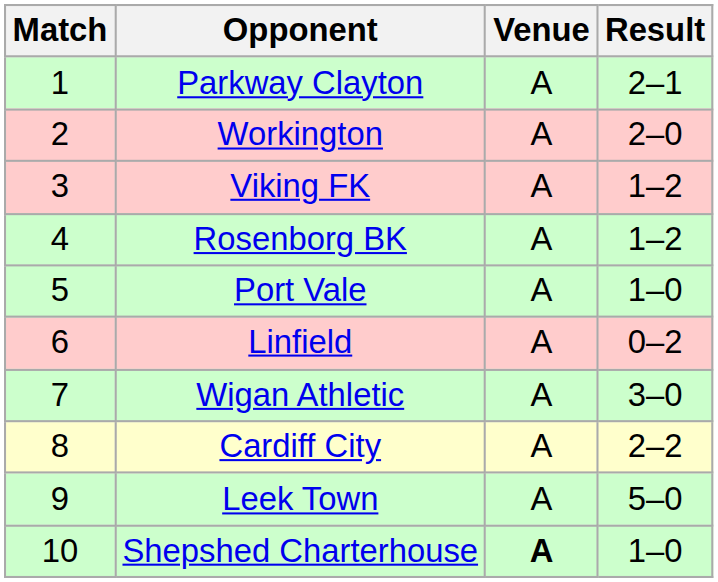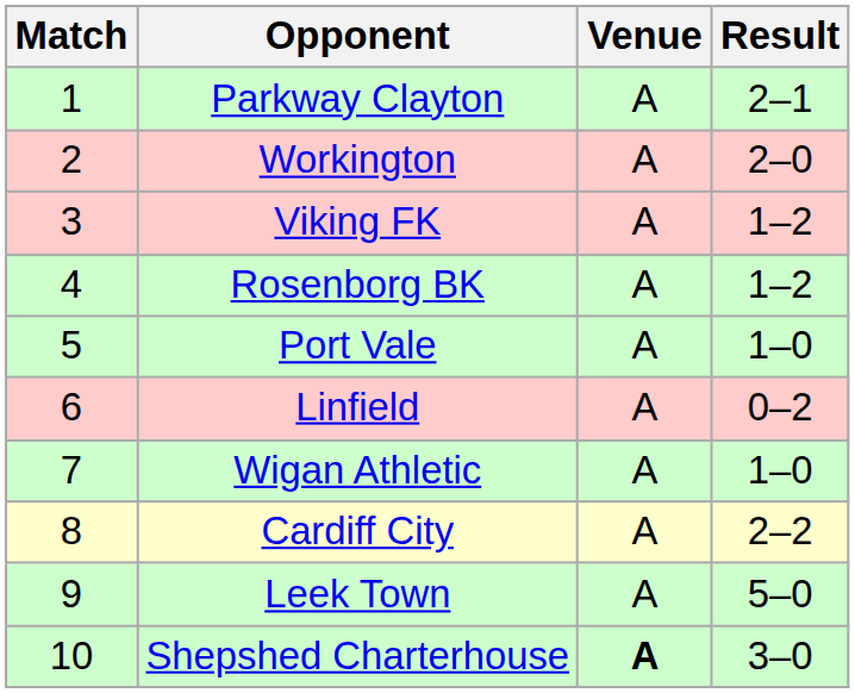Wigan Athletic | Result: 3–0 -> 1–0
Shepshed Charterhouse | Result: 1–0 -> 3–0
